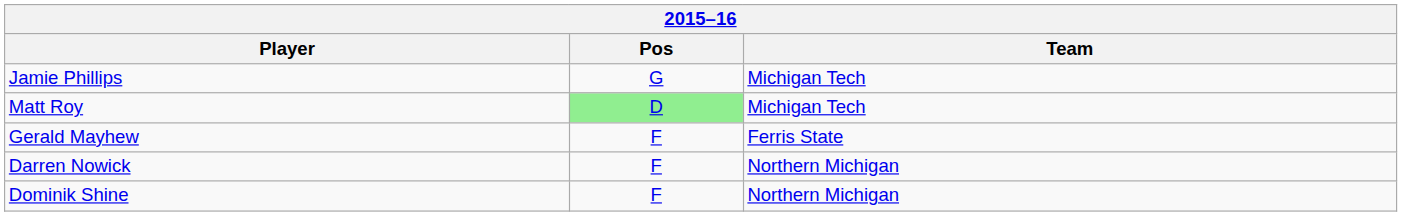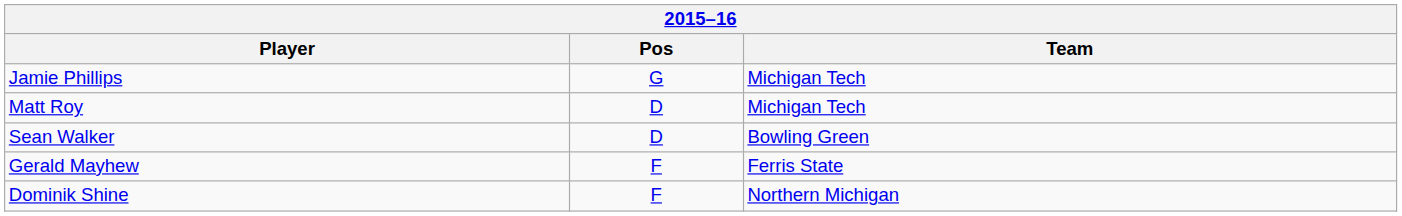Matt Roy | Pos: lightgreen background -> no background
+ row: Sean Walker | D | Bowling Green
- row: Darren Nowick | F | Northern Michigan
